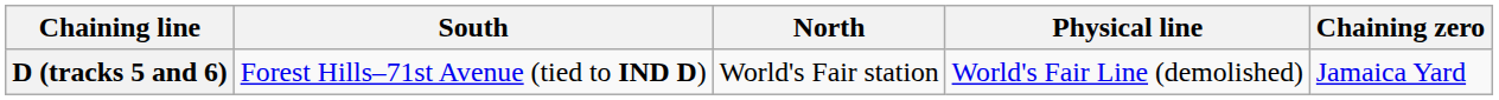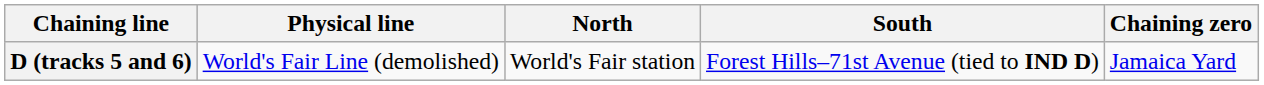columns swapped: Physical line <-> South
